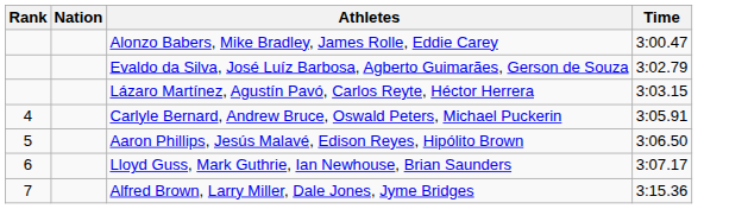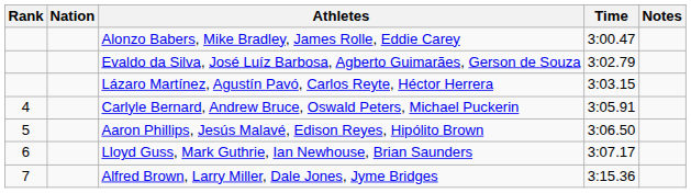+ column: Notes
